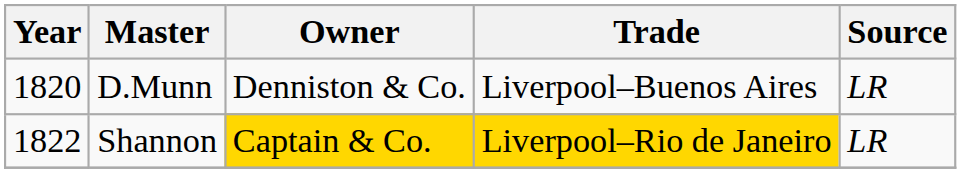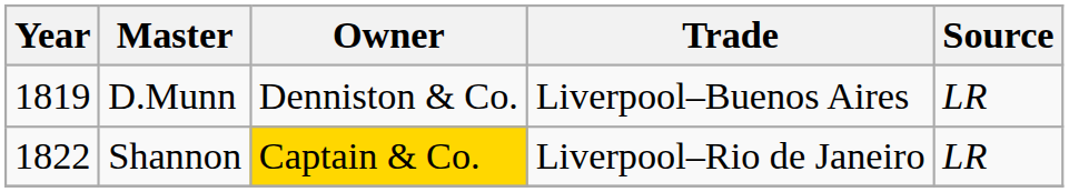D.Munn | Year: 1820 -> 1819
Shannon | Trade: gold background -> no background
